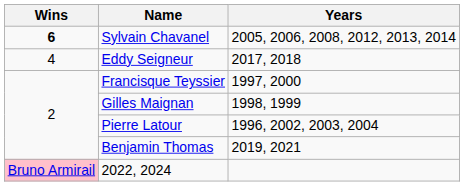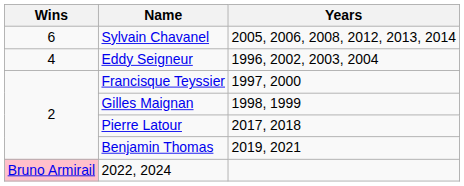Sylvain Chavanel | Wins: bold -> normal
Eddy Seigneur | Years: 2017, 2018 -> 1996, 2002, 2003, 2004
Pierre Latour | Years: 1996, 2002, 2003, 2004 -> 2017, 2018
